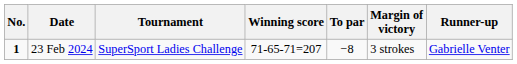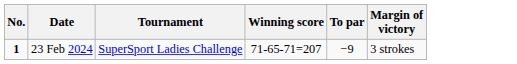- column: Runner-up | Gabrielle Venter
23 Feb 2024 | To par: −8 -> −9
